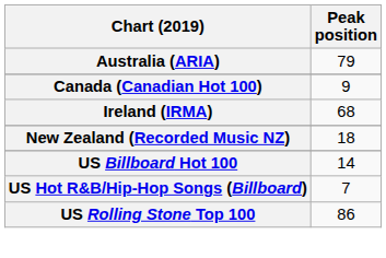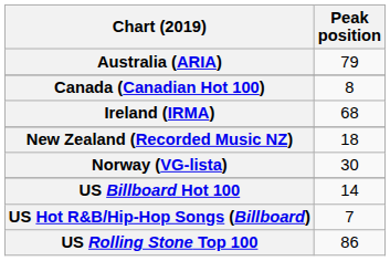Canada (Canadian Hot 100) | Peak position: 9 -> 8
+ row: Norway (VG-lista) | 30
